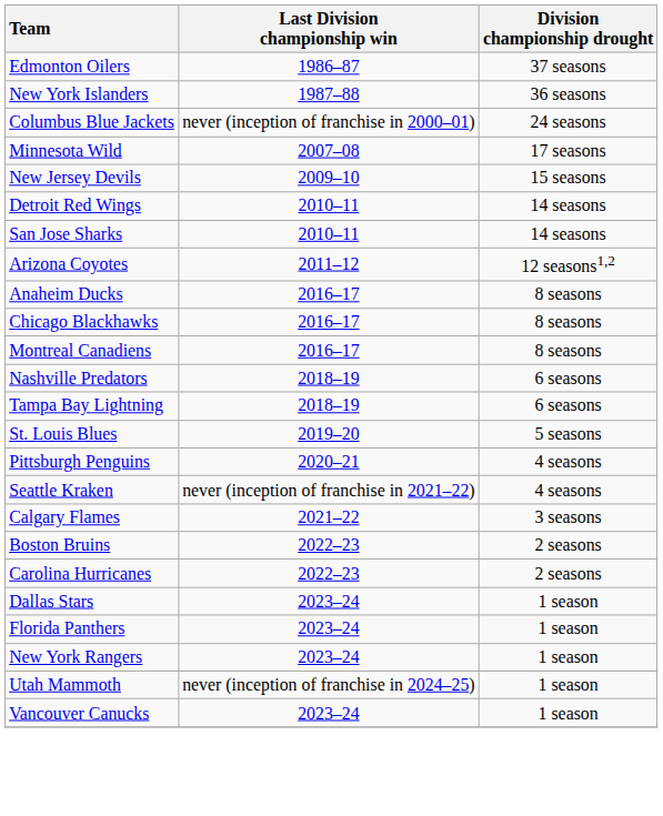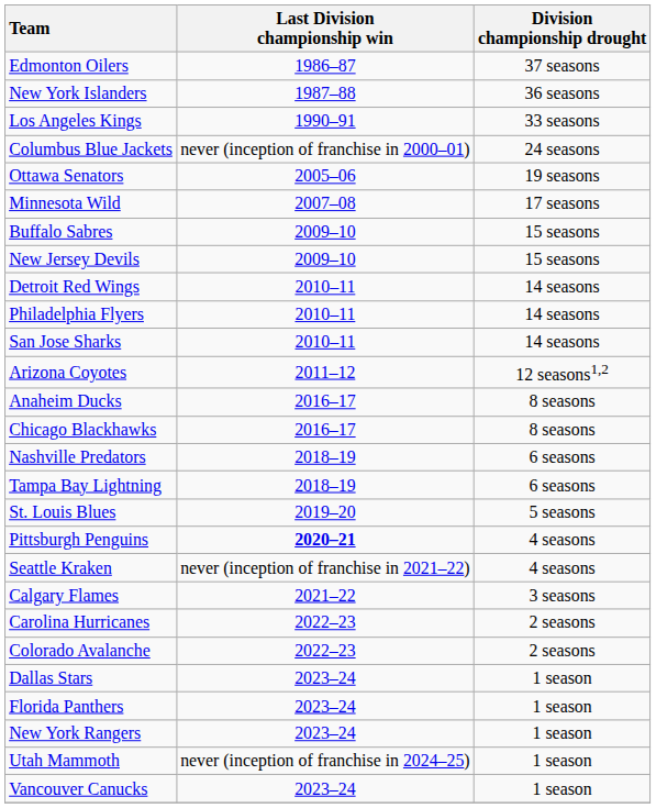+ row: Los Angeles Kings | 1990–91 | 33 seasons
+ row: Ottawa Senators | 2005–06 | 19 seasons
+ row: Buffalo Sabres | 2009–10 | 15 seasons
+ row: Philadelphia Flyers | 2010–11 | 14 seasons
- row: Montreal Canadiens | 2016–17 | 8 seasons
Pittsburgh Penguins | Last Division championship win: normal -> bold
- row: Boston Bruins | 2022–23 | 2 seasons
+ row: Colorado Avalanche | 2022–23 | 2 seasons
